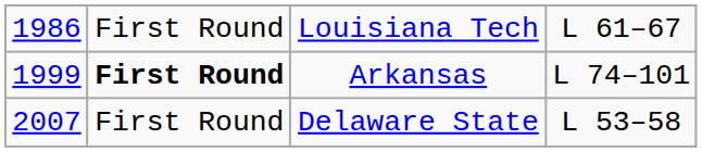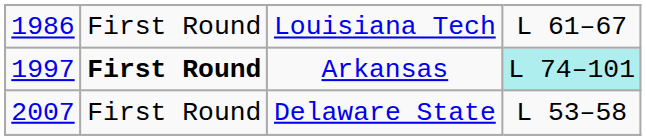Arkansas | column 1: 1999 -> 1997
Arkansas | column 4: no background -> paleturquoise background
